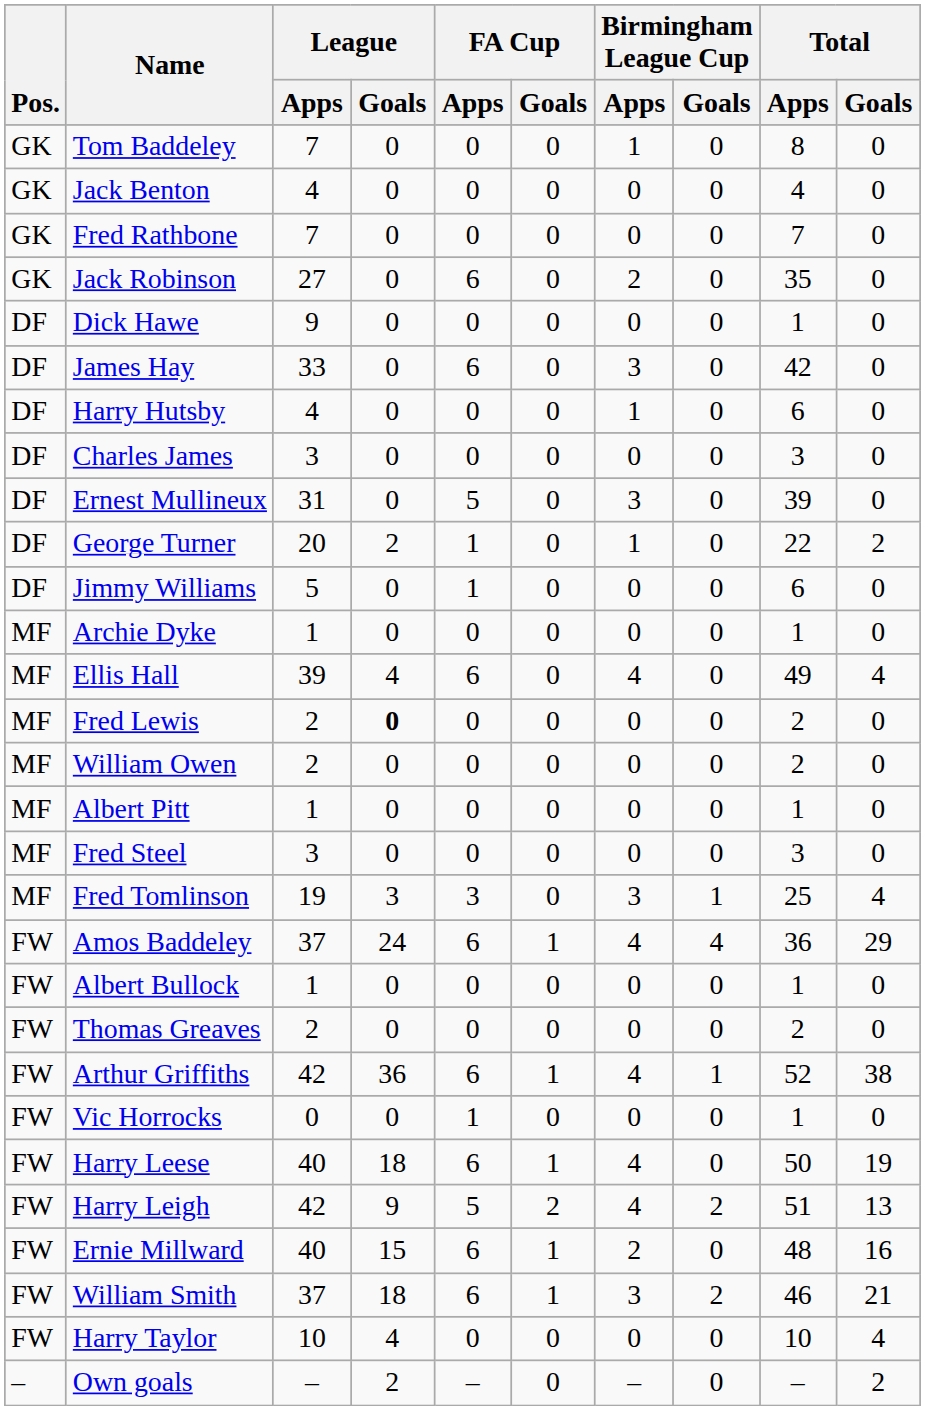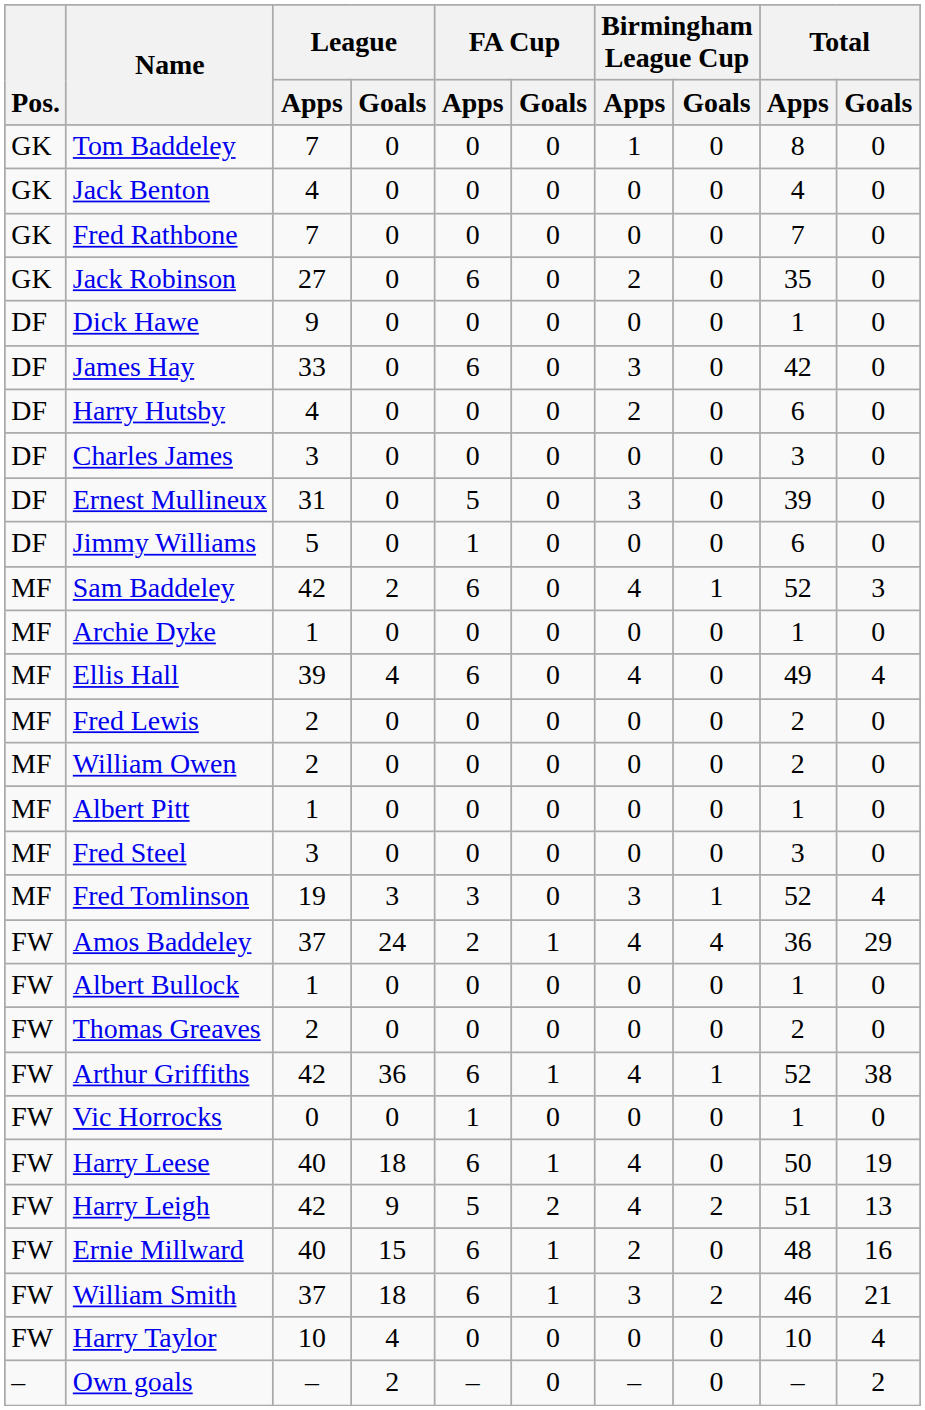Harry Hutsby | Birmingham League Cup / Apps: 1 -> 2
- row: DF | George Turner | 20 | 2 | 1 | 0 | 1 | 0 | 22 | 2
+ row: MF | Sam Baddeley | 42 | 2 | 6 | 0 | 4 | 1 | 52 | 3
Fred Lewis | League / Goals: bold -> normal
Fred Tomlinson | Total / Apps: 25 -> 52
Amos Baddeley | FA Cup / Apps: 6 -> 2
